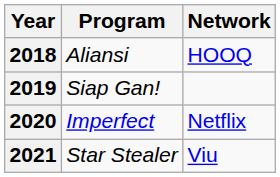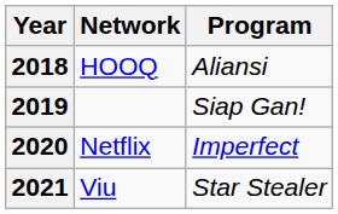columns swapped: Program <-> Network
